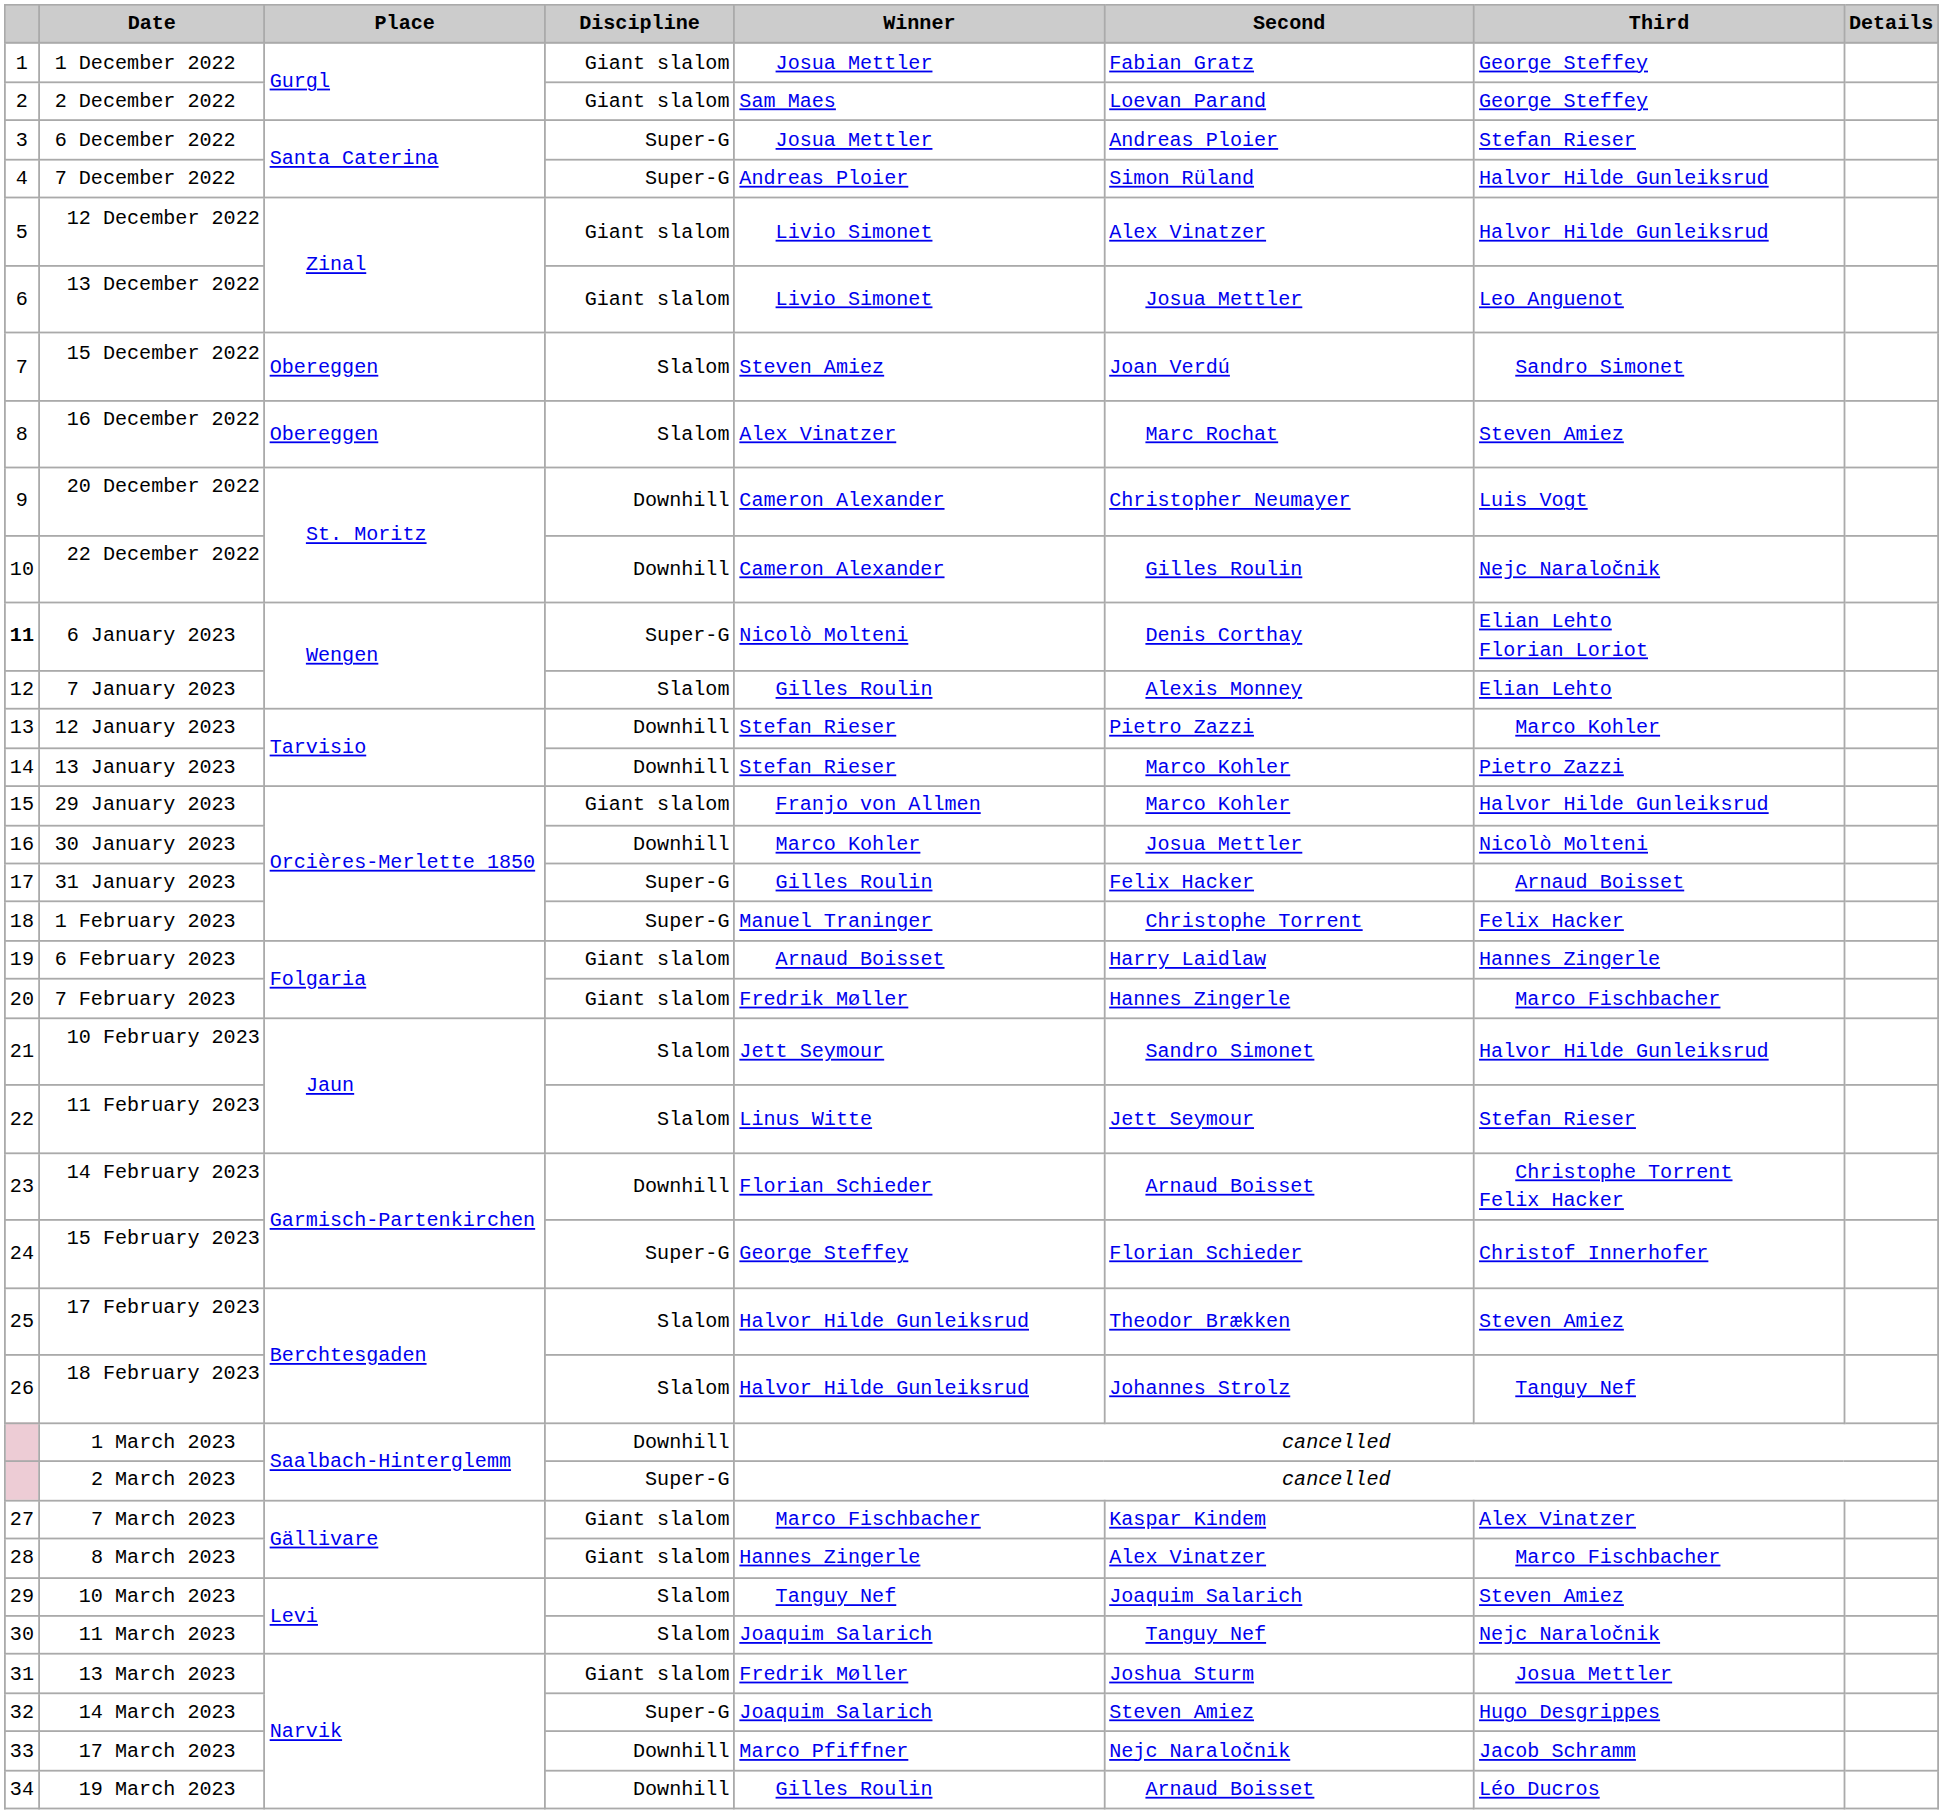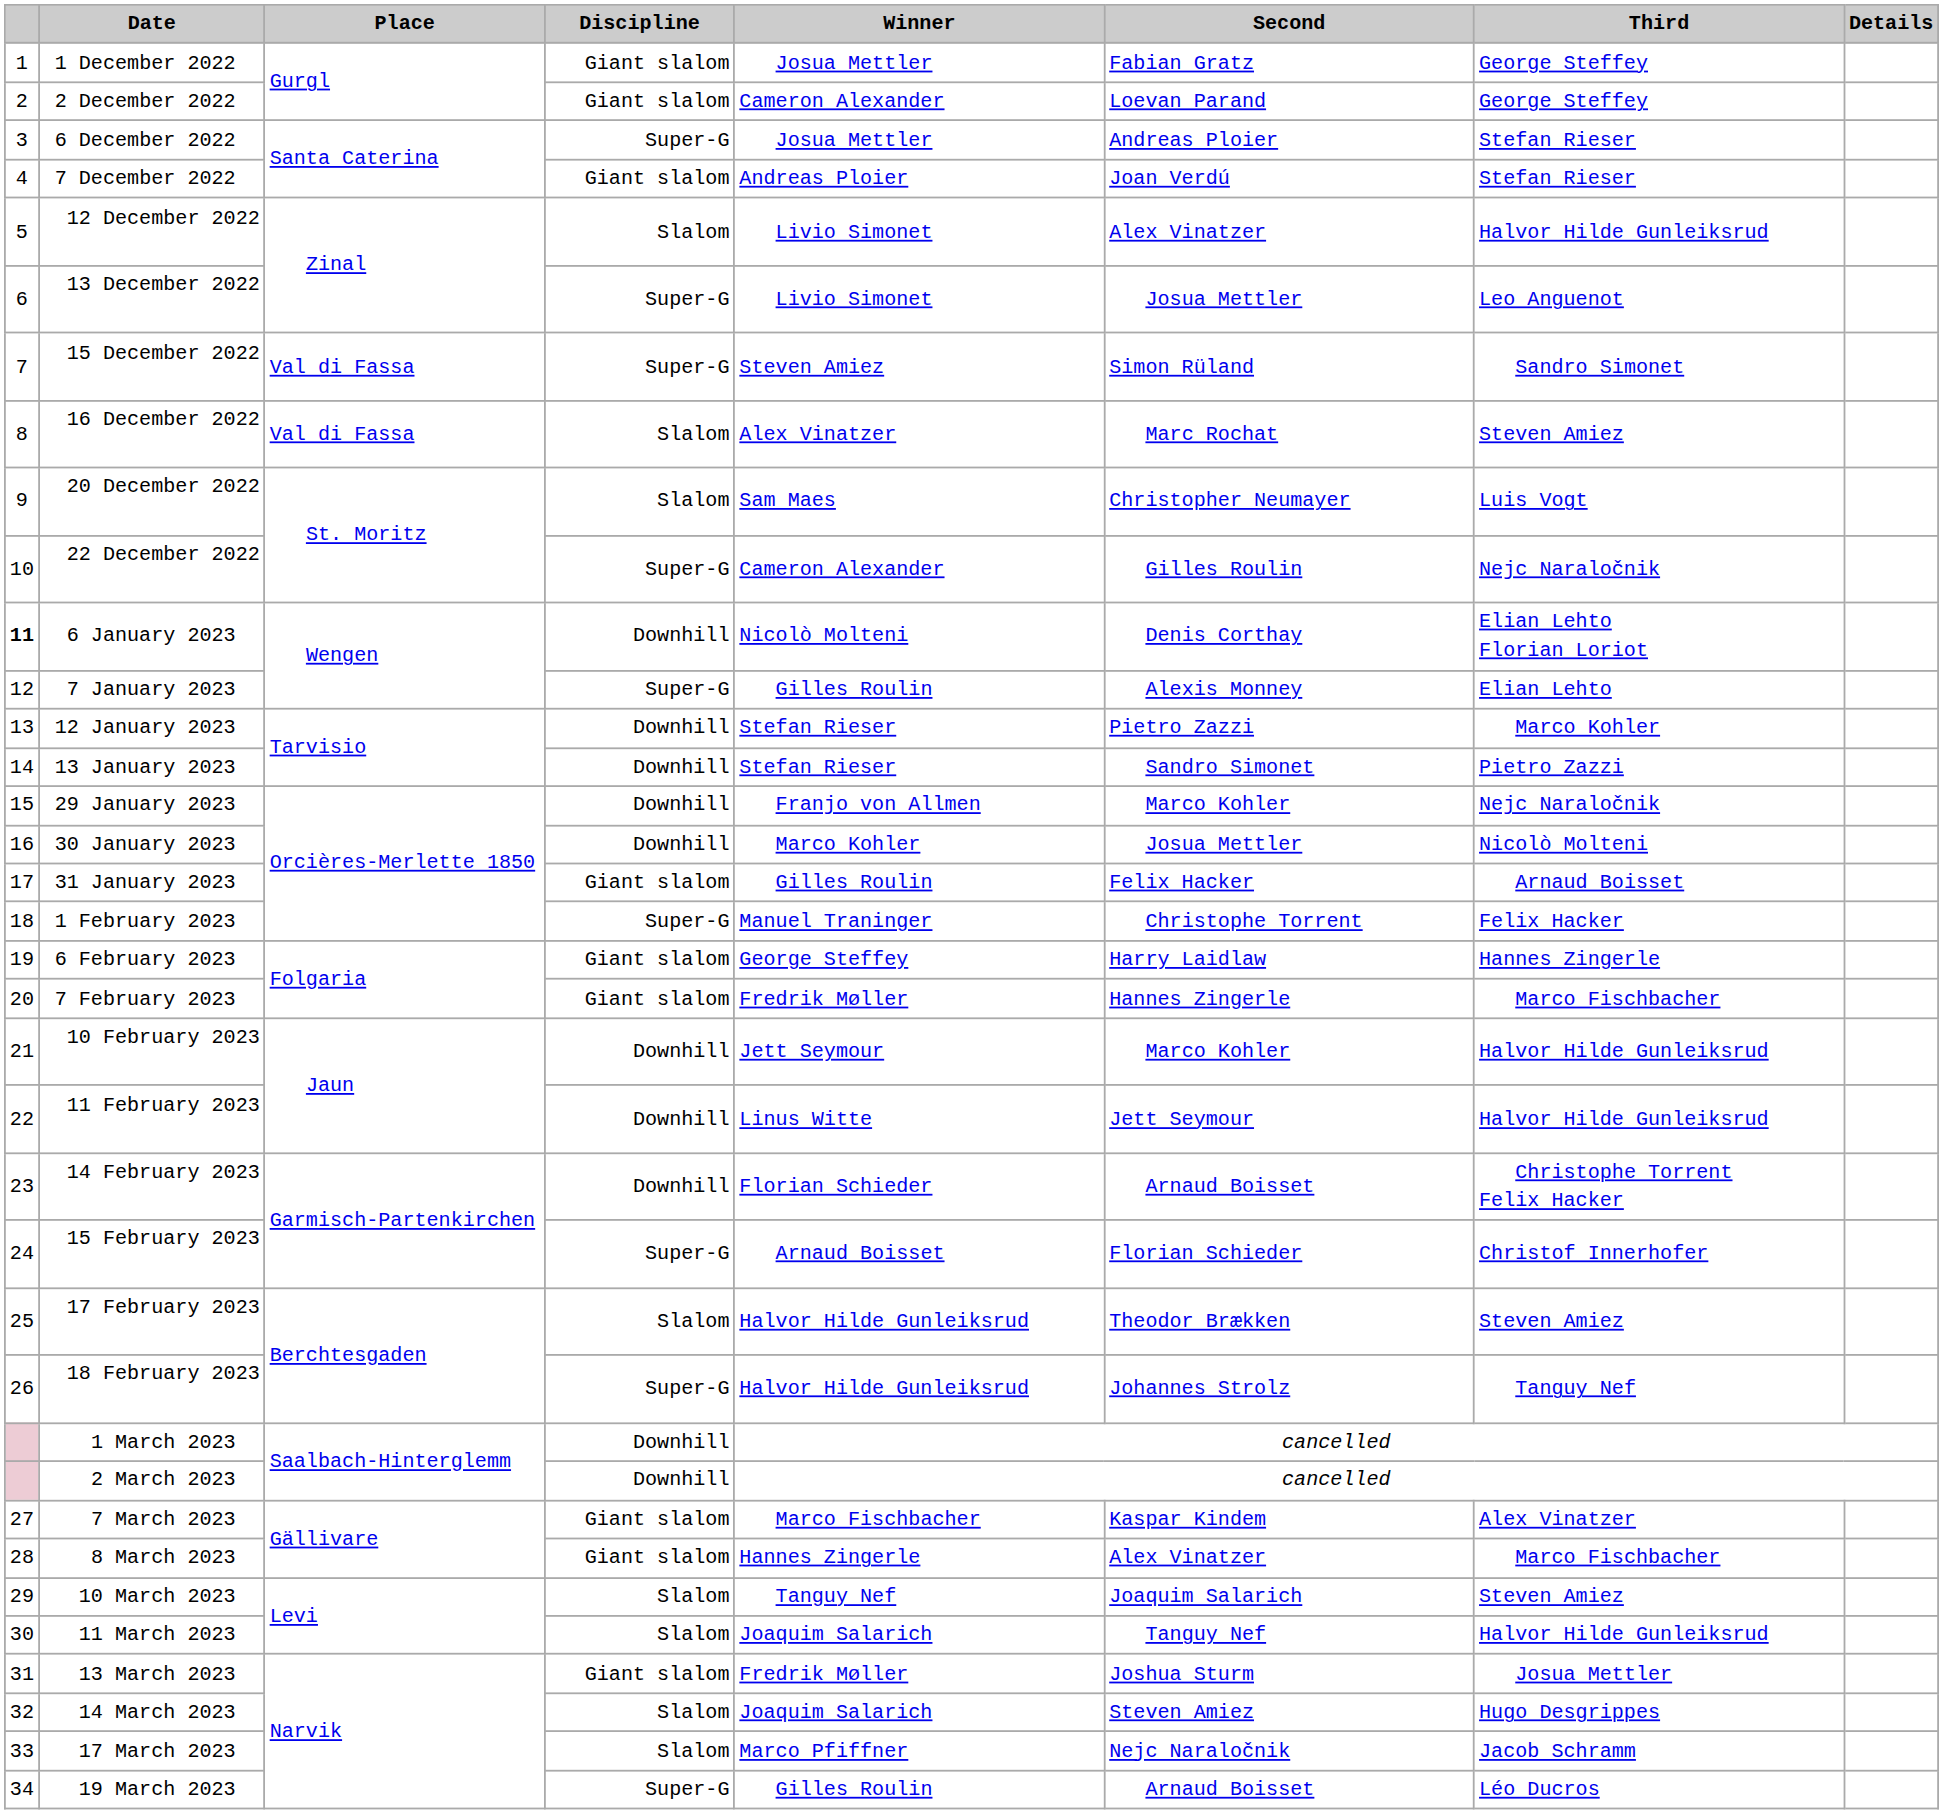2 December 2022 | Winner: Sam Maes -> Cameron Alexander
7 December 2022 | Discipline: Super-G -> Giant slalom
7 December 2022 | Second: Simon Rüland -> Joan Verdú
7 December 2022 | Third: Halvor Hilde Gunleiksrud -> Stefan Rieser
12 December 2022 | Discipline: Giant slalom -> Slalom
13 December 2022 | Discipline: Giant slalom -> Super-G
15 December 2022 | Place: Obereggen -> Val di Fassa
15 December 2022 | Discipline: Slalom -> Super-G
15 December 2022 | Second: Joan Verdú -> Simon Rüland
16 December 2022 | Place: Obereggen -> Val di Fassa
20 December 2022 | Discipline: Downhill -> Slalom
20 December 2022 | Winner: Cameron Alexander -> Sam Maes
22 December 2022 | Discipline: Downhill -> Super-G
6 January 2023 | Discipline: Super-G -> Downhill
7 January 2023 | Discipline: Slalom -> Super-G
13 January 2023 | Second: Marco Kohler -> Sandro Simonet
29 January 2023 | Discipline: Giant slalom -> Downhill
29 January 2023 | Third: Halvor Hilde Gunleiksrud -> Nejc Naraločnik
31 January 2023 | Discipline: Super-G -> Giant slalom
6 February 2023 | Winner: Arnaud Boisset -> George Steffey
10 February 2023 | Discipline: Slalom -> Downhill
10 February 2023 | Second: Sandro Simonet -> Marco Kohler
11 February 2023 | Discipline: Slalom -> Downhill
11 February 2023 | Third: Stefan Rieser -> Halvor Hilde Gunleiksrud
15 February 2023 | Winner: George Steffey -> Arnaud Boisset
18 February 2023 | Discipline: Slalom -> Super-G
2 March 2023 | Discipline: Super-G -> Downhill
11 March 2023 | Third: Nejc Naraločnik -> Halvor Hilde Gunleiksrud
14 March 2023 | Discipline: Super-G -> Slalom
17 March 2023 | Discipline: Downhill -> Slalom
19 March 2023 | Discipline: Downhill -> Super-G
